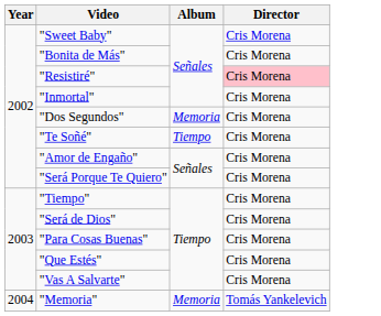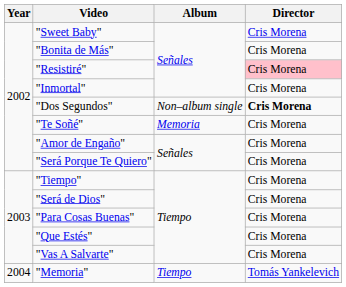"Dos Segundos" | Album: Memoria -> Non–album single
"Dos Segundos" | Director: normal -> bold
"Te Soñé" | Album: Tiempo -> Memoria
"Memoria" | Album: Memoria -> Tiempo
